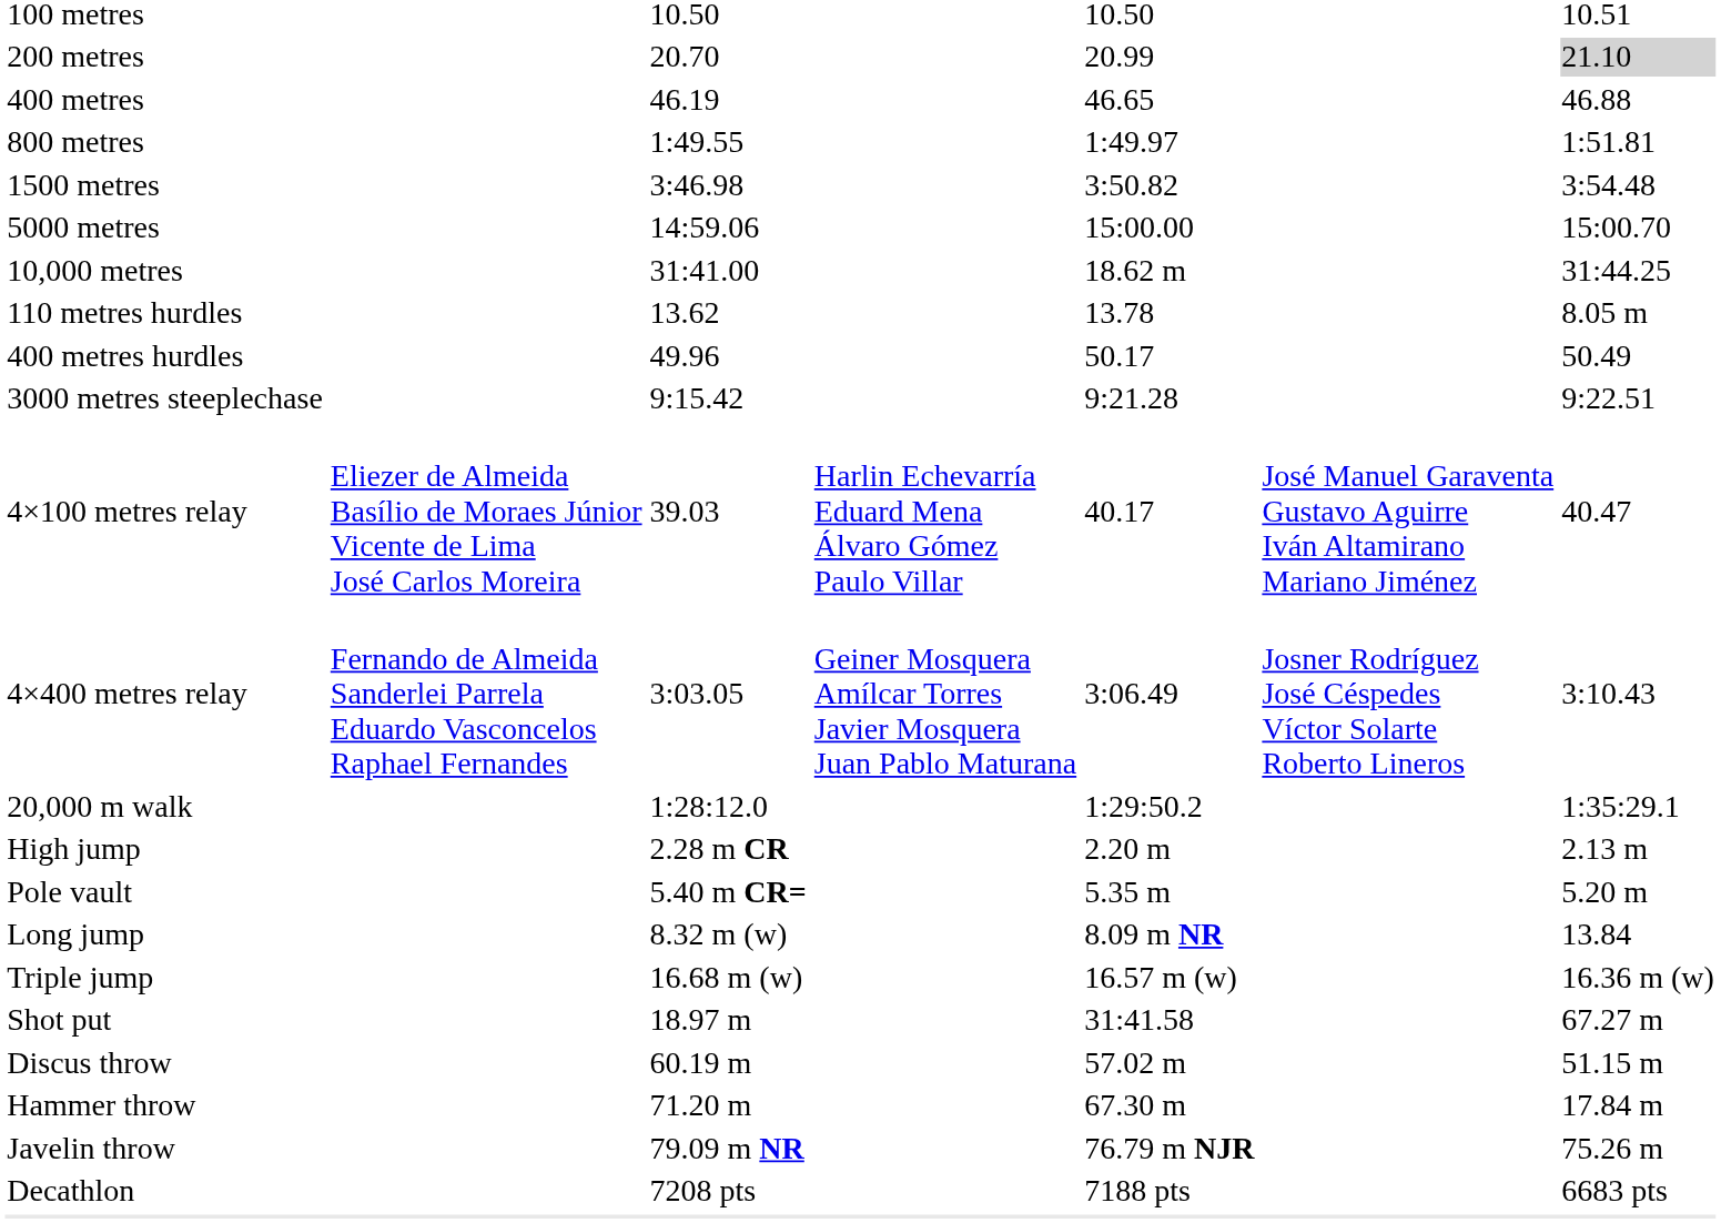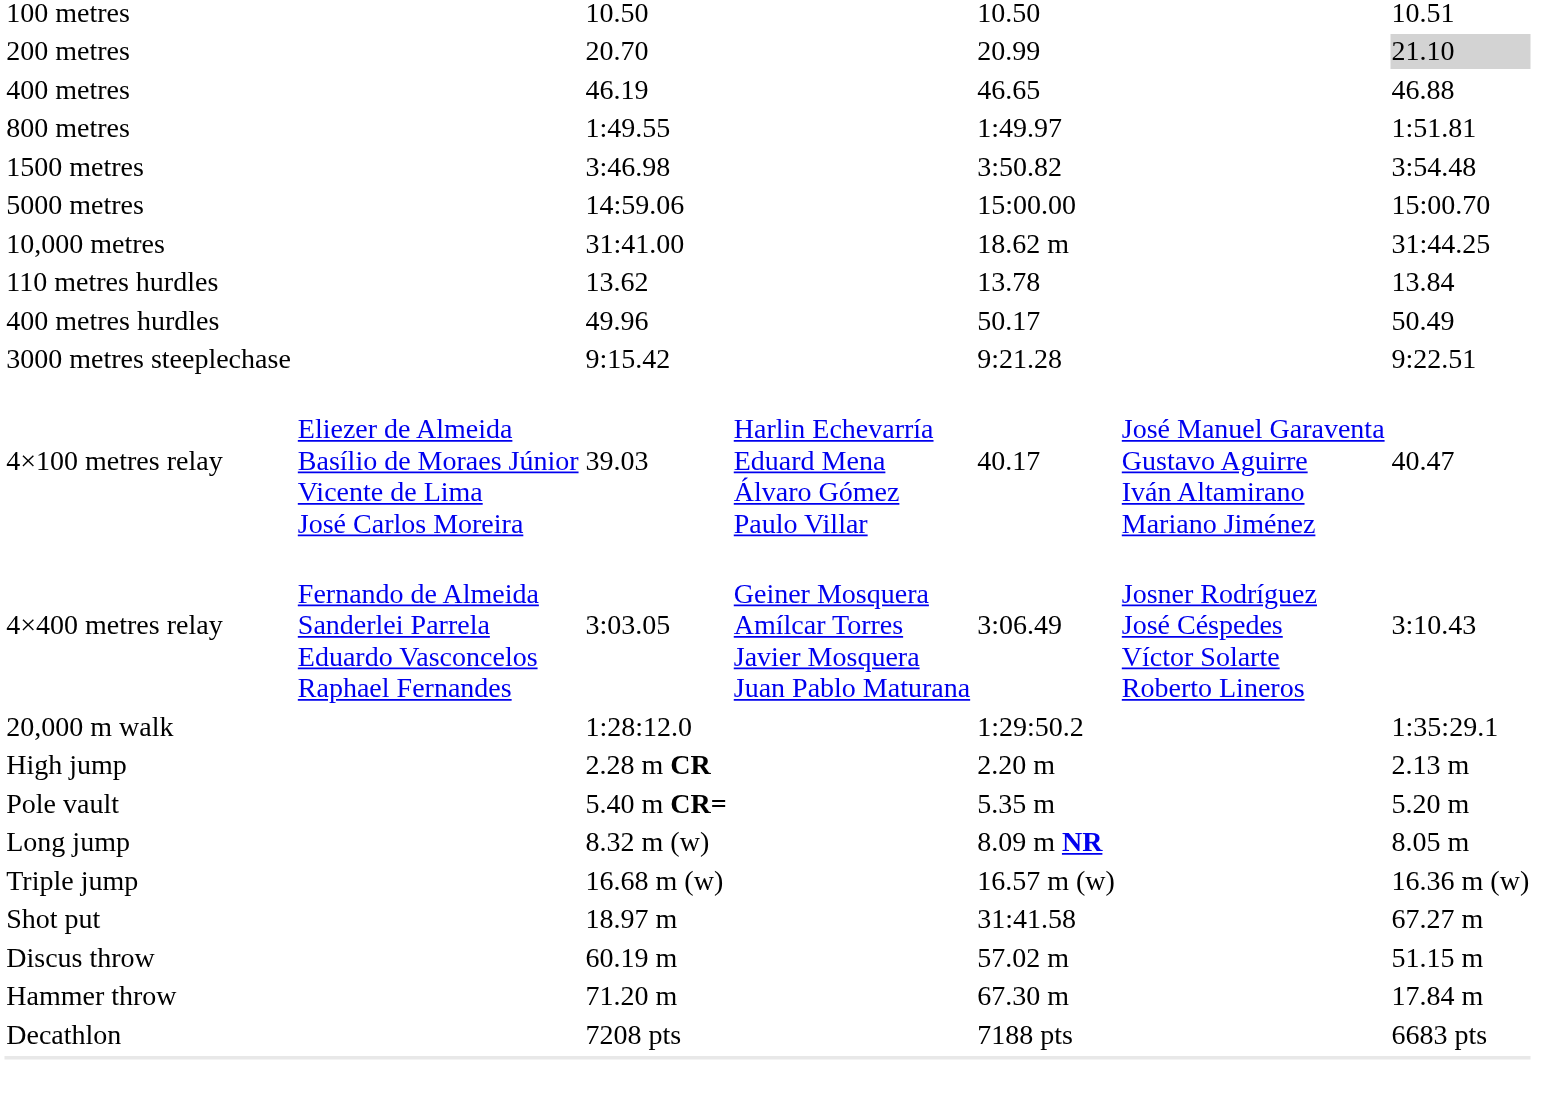110 metres hurdles | column 7: 8.05 m -> 13.84
Long jump | column 7: 13.84 -> 8.05 m
- row: Javelin throw | 79.09 m NR | 76.79 m NJR | 75.26 m
